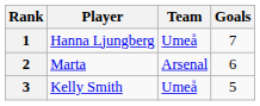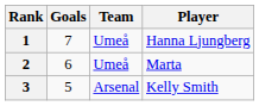columns swapped: Player <-> Goals
2 | Team: Arsenal -> Umeå
3 | Team: Umeå -> Arsenal
